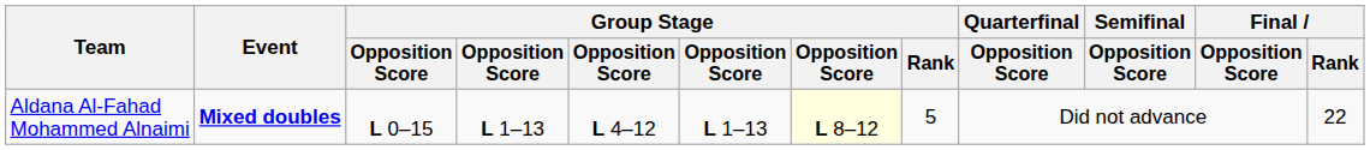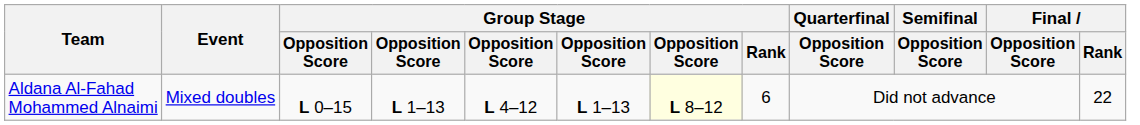Aldana Al-Fahad Mohammed Alnaimi | Event: bold -> normal
Aldana Al-Fahad Mohammed Alnaimi | Group Stage / Rank: 5 -> 6
